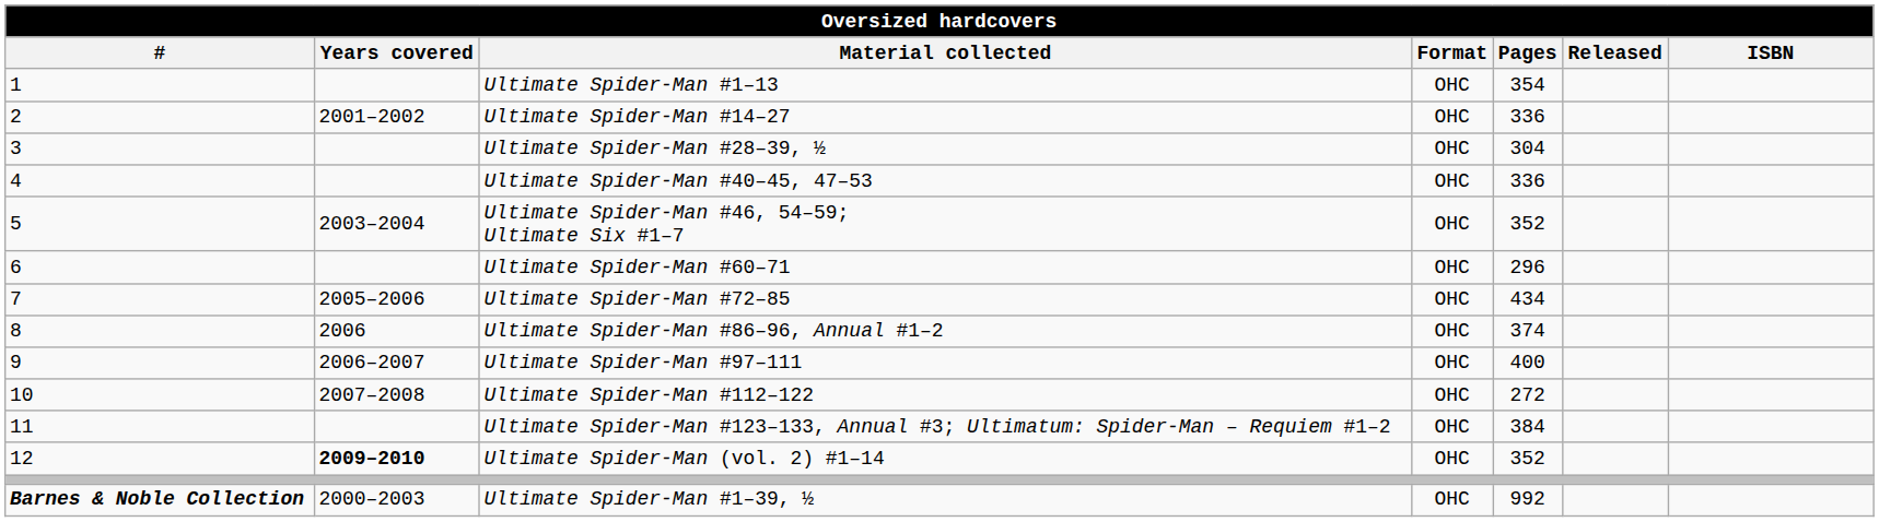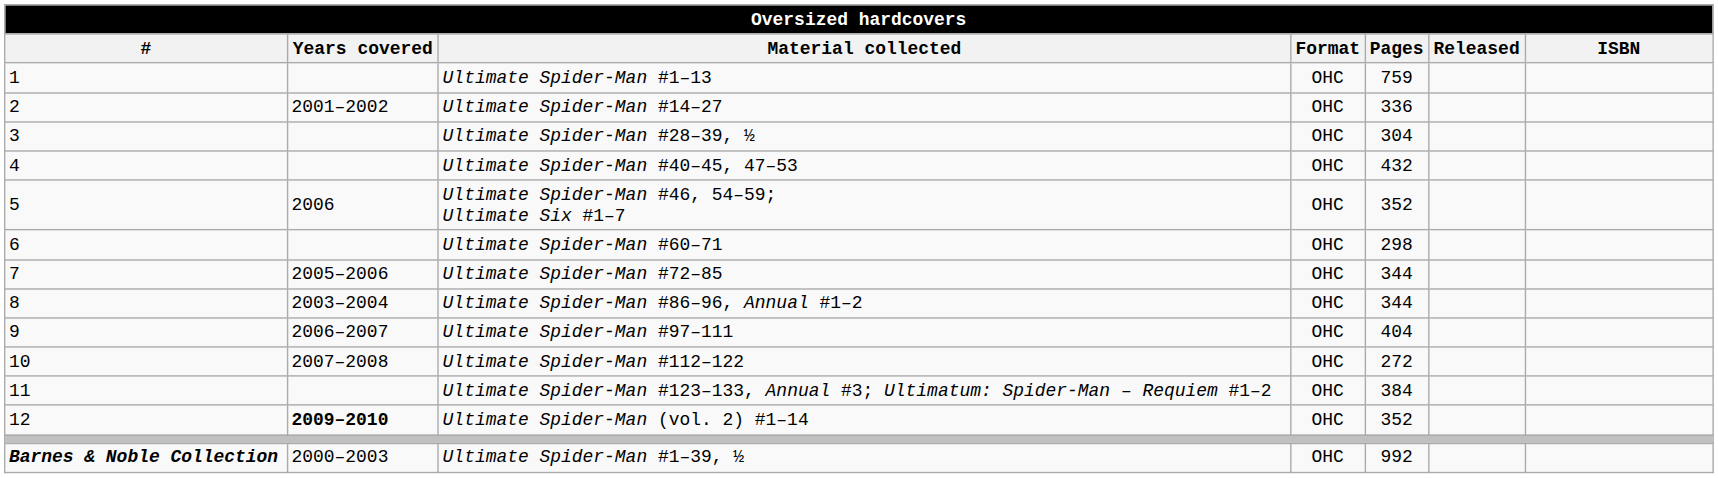Ultimate Spider-Man #1–13 | Pages: 354 -> 759
Ultimate Spider-Man #40–45, 47–53 | Pages: 336 -> 432
Ultimate Spider-Man #46, 54–59; Ultimate Six #1–7 | Years covered: 2003–2004 -> 2006
Ultimate Spider-Man #60–71 | Pages: 296 -> 298
Ultimate Spider-Man #72–85 | Pages: 434 -> 344
Ultimate Spider-Man #86–96, Annual #1–2 | Years covered: 2006 -> 2003–2004
Ultimate Spider-Man #86–96, Annual #1–2 | Pages: 374 -> 344
Ultimate Spider-Man #97–111 | Pages: 400 -> 404
